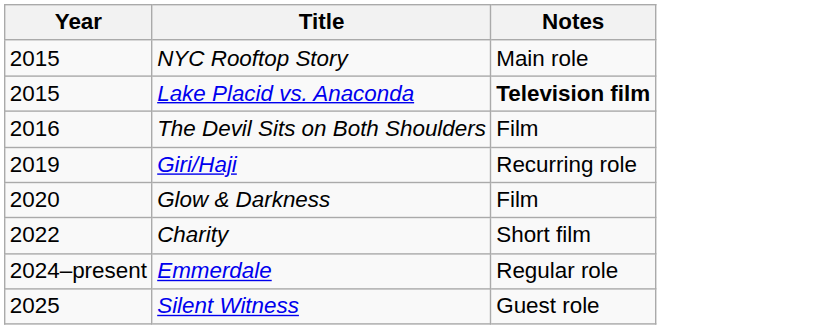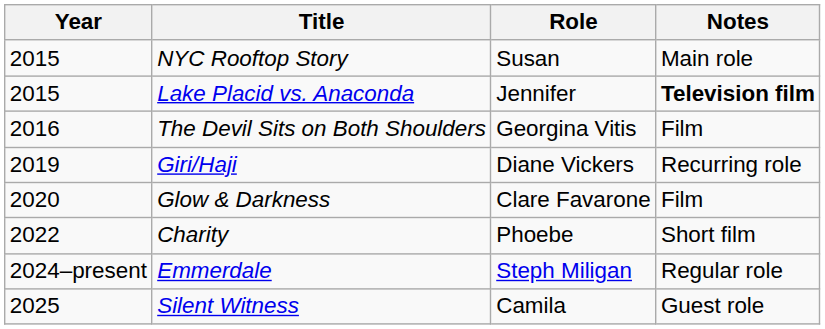+ column: Role | Susan | Jennifer | Georgina Vitis | Diane Vickers | Clare Favarone | Phoebe | Steph Miligan | Camila
